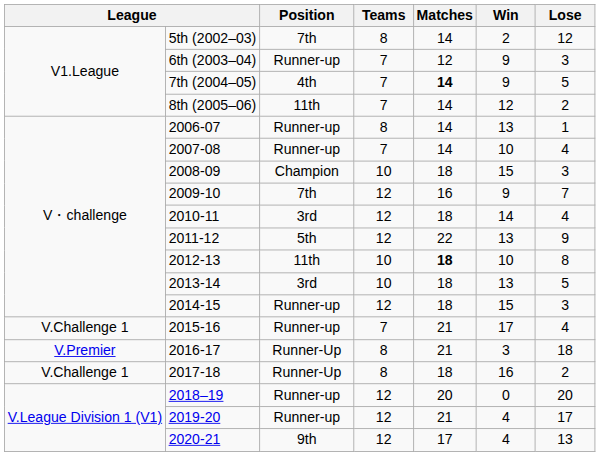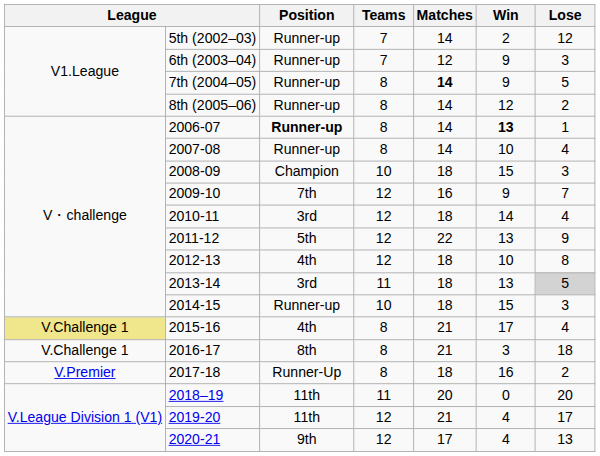5th (2002–03) | Position: 7th -> Runner-up
5th (2002–03) | Teams: 8 -> 7
7th (2004–05) | Position: 4th -> Runner-up
7th (2004–05) | Teams: 7 -> 8
8th (2005–06) | Position: 11th -> Runner-up
8th (2005–06) | Teams: 7 -> 8
2006-07 | Position: normal -> bold
2006-07 | Win: normal -> bold
2007-08 | Teams: 7 -> 8
2012-13 | Position: 11th -> 4th
2012-13 | Teams: 10 -> 12
2012-13 | Matches: bold -> normal
2013-14 | Teams: 10 -> 11
2013-14 | Lose: no background -> lightgrey background
2014-15 | Teams: 12 -> 10
2015-16 | column 1: no background -> khaki background
2015-16 | Position: Runner-up -> 4th
2015-16 | Teams: 7 -> 8
2016-17 | column 1: V.Premier -> V.Challenge 1
2016-17 | Position: Runner-Up -> 8th
2017-18 | column 1: V.Challenge 1 -> V.Premier
2018–19 | Position: Runner-up -> 11th
2018–19 | Teams: 12 -> 11
2019-20 | Position: Runner-up -> 11th
